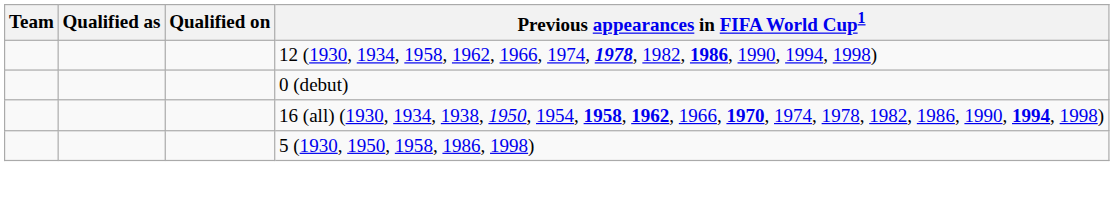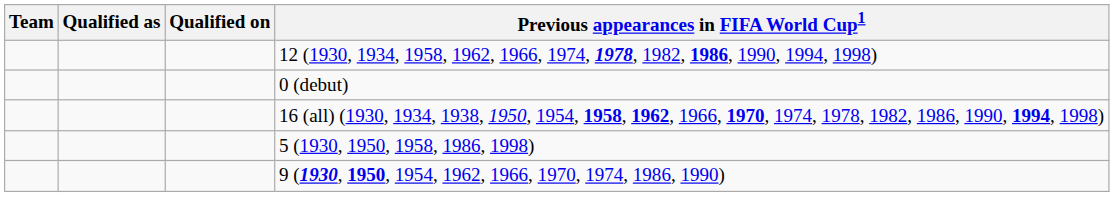+ row: 9 (1930, 1950, 1954, 1962, 1966, 1970, 1974, 1986, 1990)
